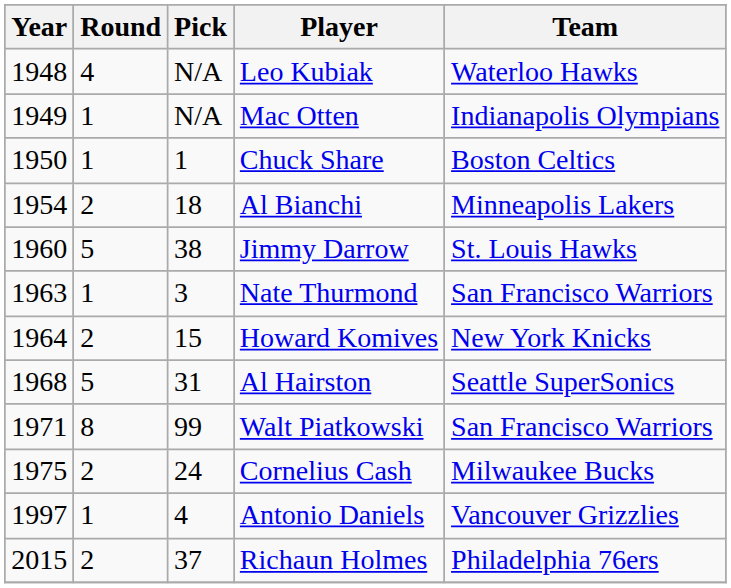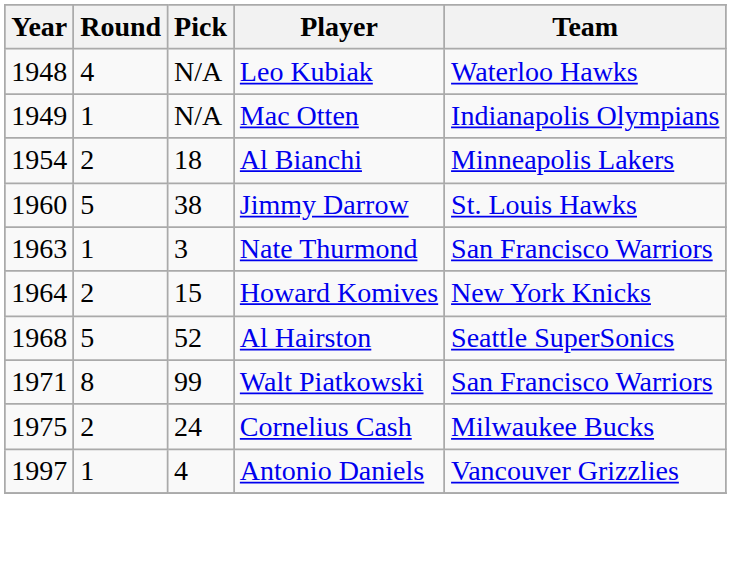- row: 1950 | 1 | 1 | Chuck Share | Boston Celtics
Al Hairston | Pick: 31 -> 52
- row: 2015 | 2 | 37 | Richaun Holmes | Philadelphia 76ers
